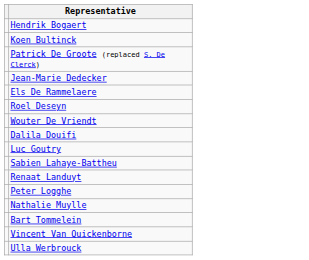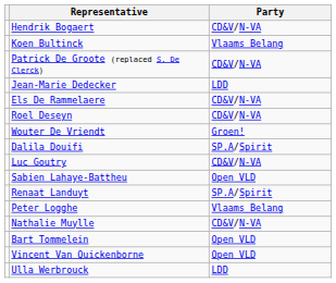+ column: Party | CD&V/N-VA | Vlaams Belang | CD&V/N-VA | LDD | CD&V/N-VA | CD&V/N-VA | Groen! | SP.A/Spirit | CD&V/N-VA | Open VLD | SP.A/Spirit | Vlaams Belang | CD&V/N-VA | Open VLD | Open VLD | LDD
